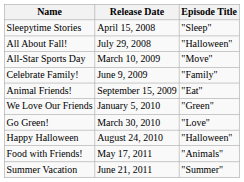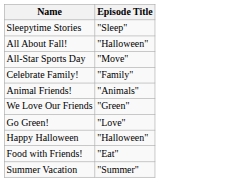- column: Release Date | April 15, 2008 | July 29, 2008 | March 10, 2009 | June 9, 2009 | September 15, 2009 | January 5, 2010 | March 30, 2010 | August 24, 2010 | May 17, 2011 | June 21, 2011
Animal Friends! | Episode Title: "Eat" -> "Animals"
Food with Friends! | Episode Title: "Animals" -> "Eat"
